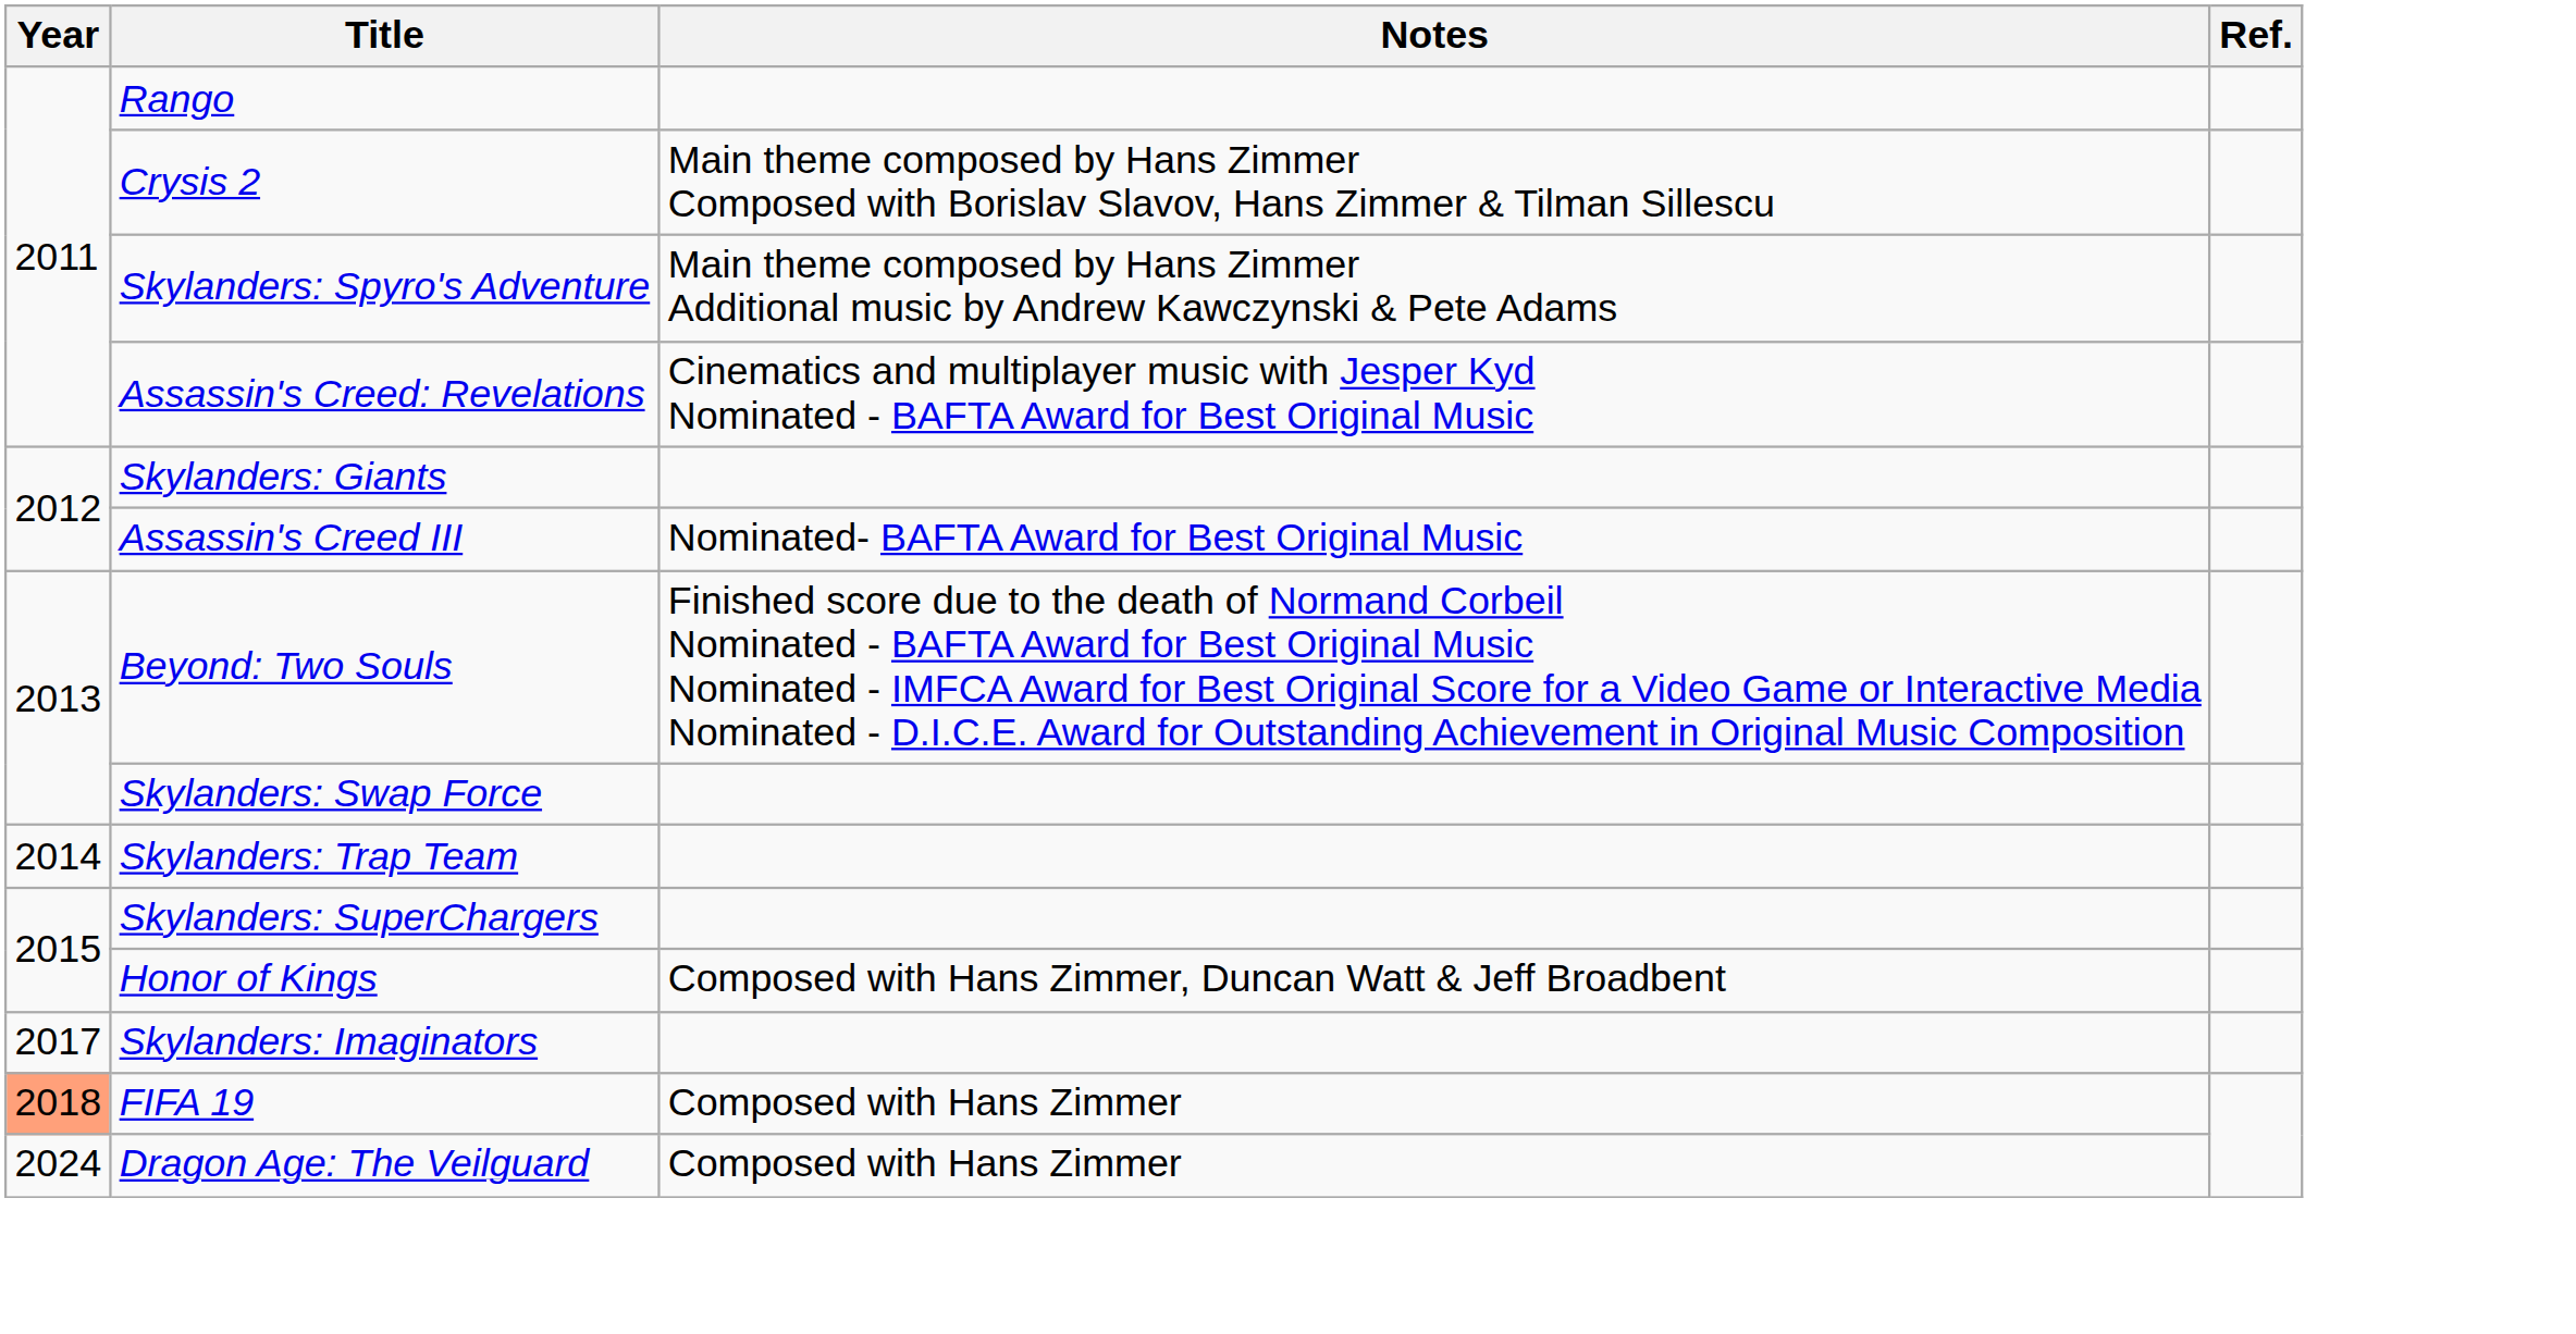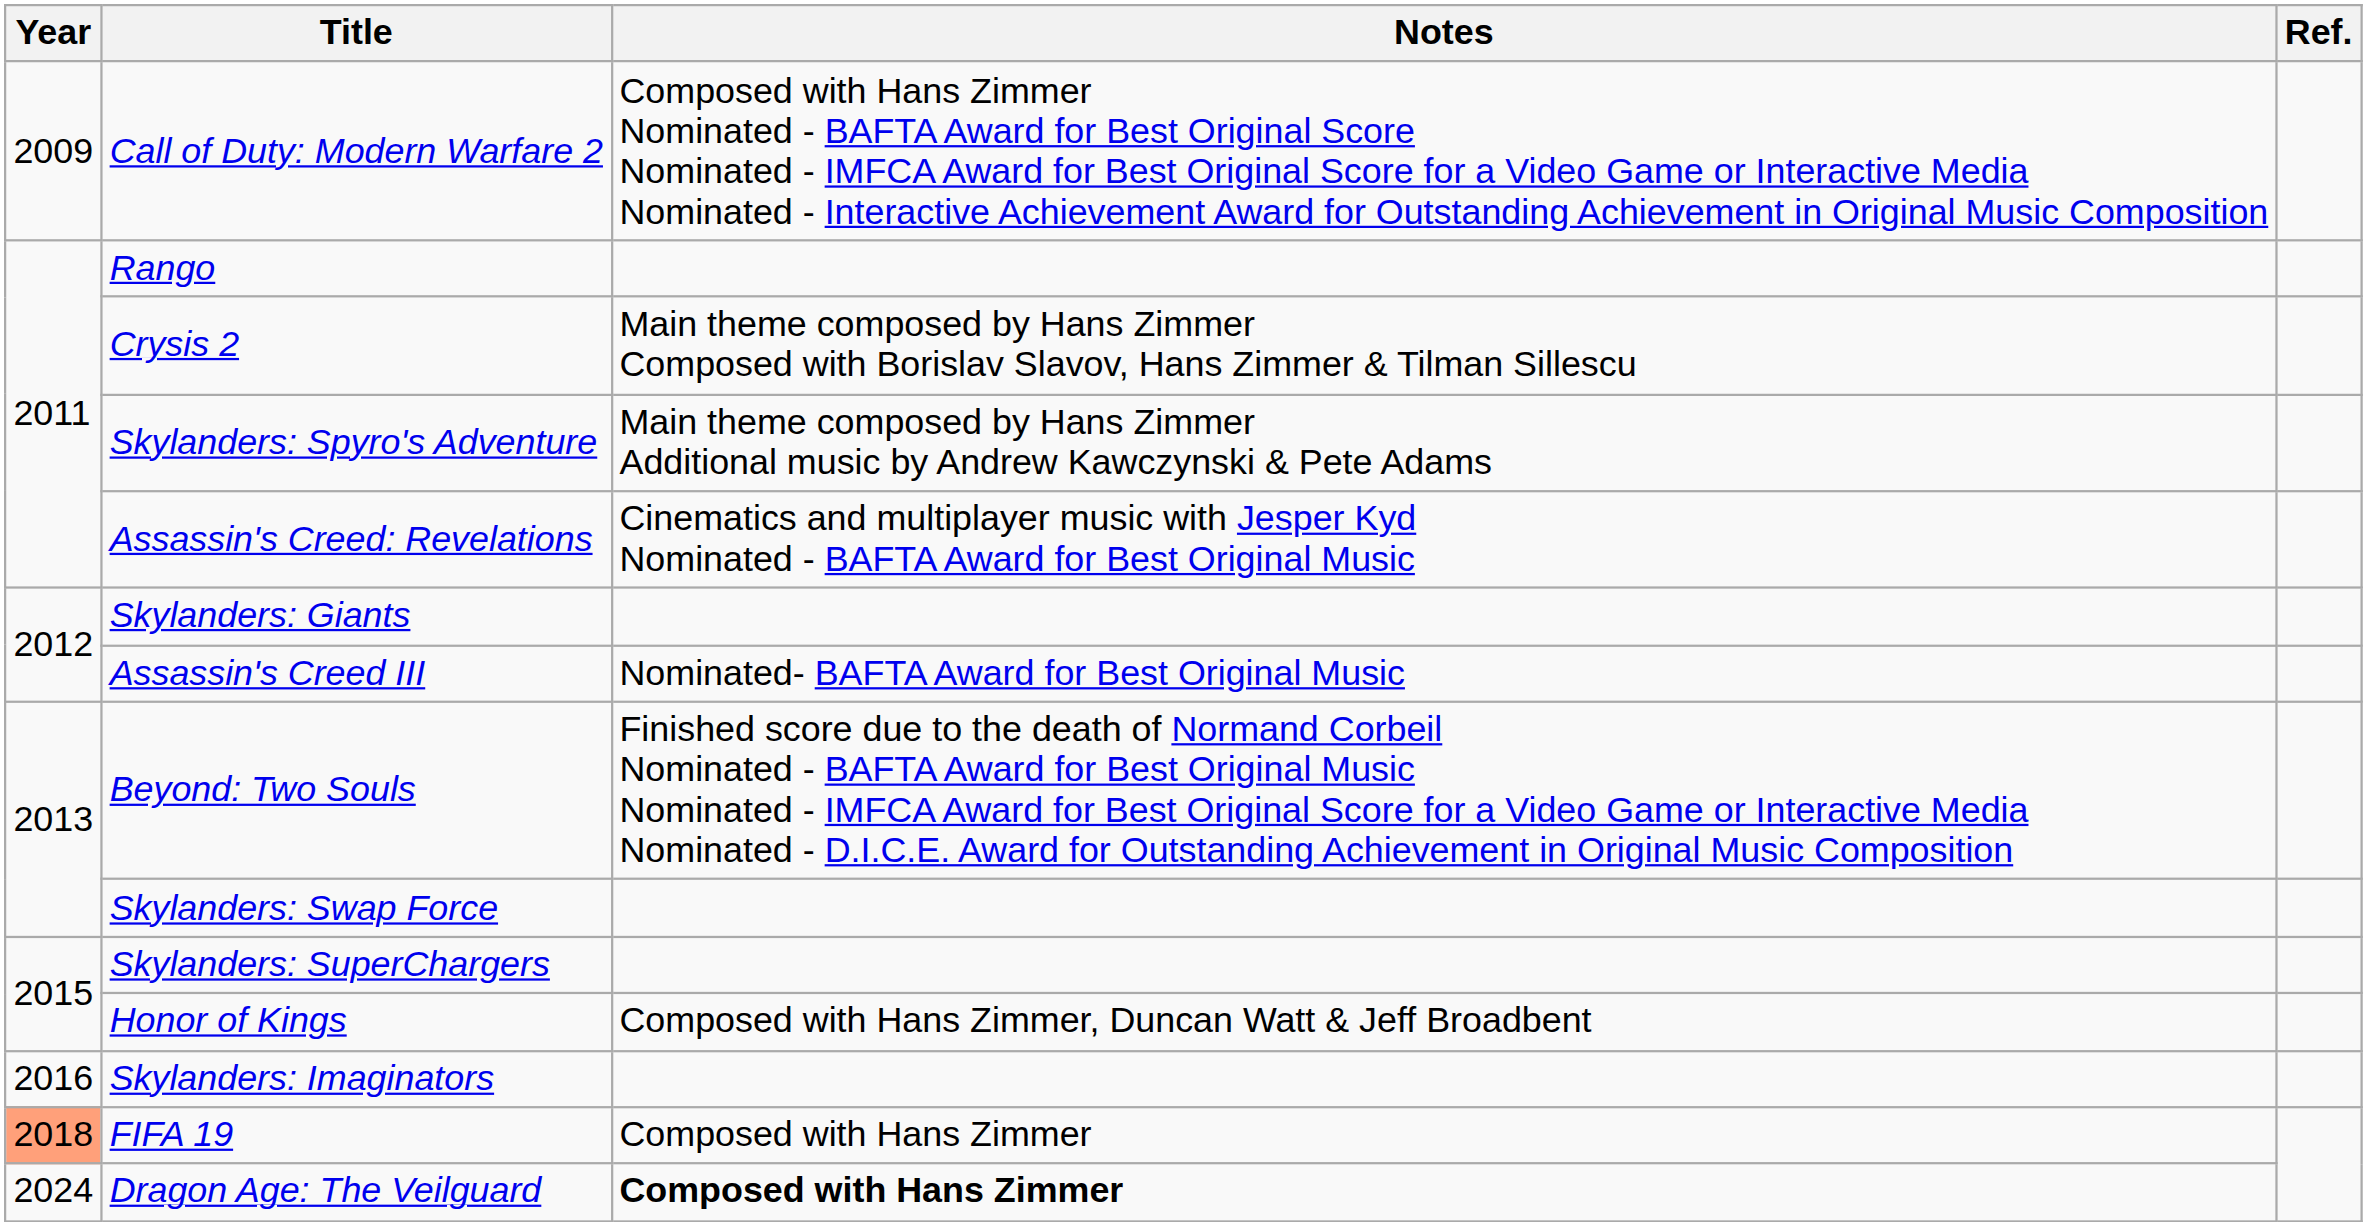+ row: 2009 | Call of Duty: Modern Warfare 2 | Composed with Hans Zimmer Nominated - BAFTA Award for Best Original Score Nominated - IMFCA Award for Best Original Score for a Video Game or Interactive Media Nominated - Interactive Achievement Award for Outstanding Achievement in Original Music Composition
- row: 2014 | Skylanders: Trap Team
Skylanders: Imaginators | Year: 2017 -> 2016
Dragon Age: The Veilguard | Notes: normal -> bold
